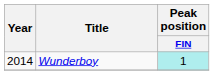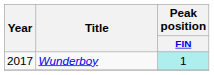Wunderboy | Year: 2014 -> 2017
